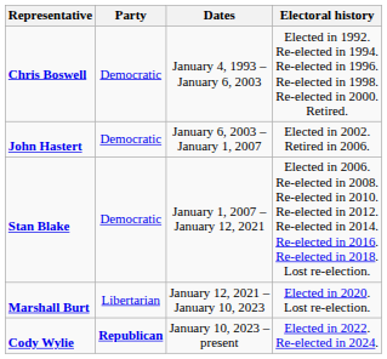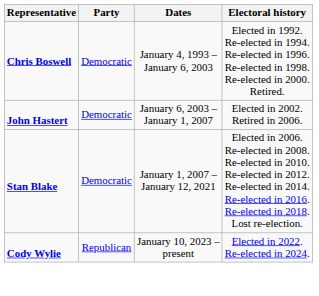- row: Marshall Burt | Libertarian | January 12, 2021 – January 10, 2023 | Elected in 2020. Lost re-election.
Cody Wylie | Party: bold -> normal
